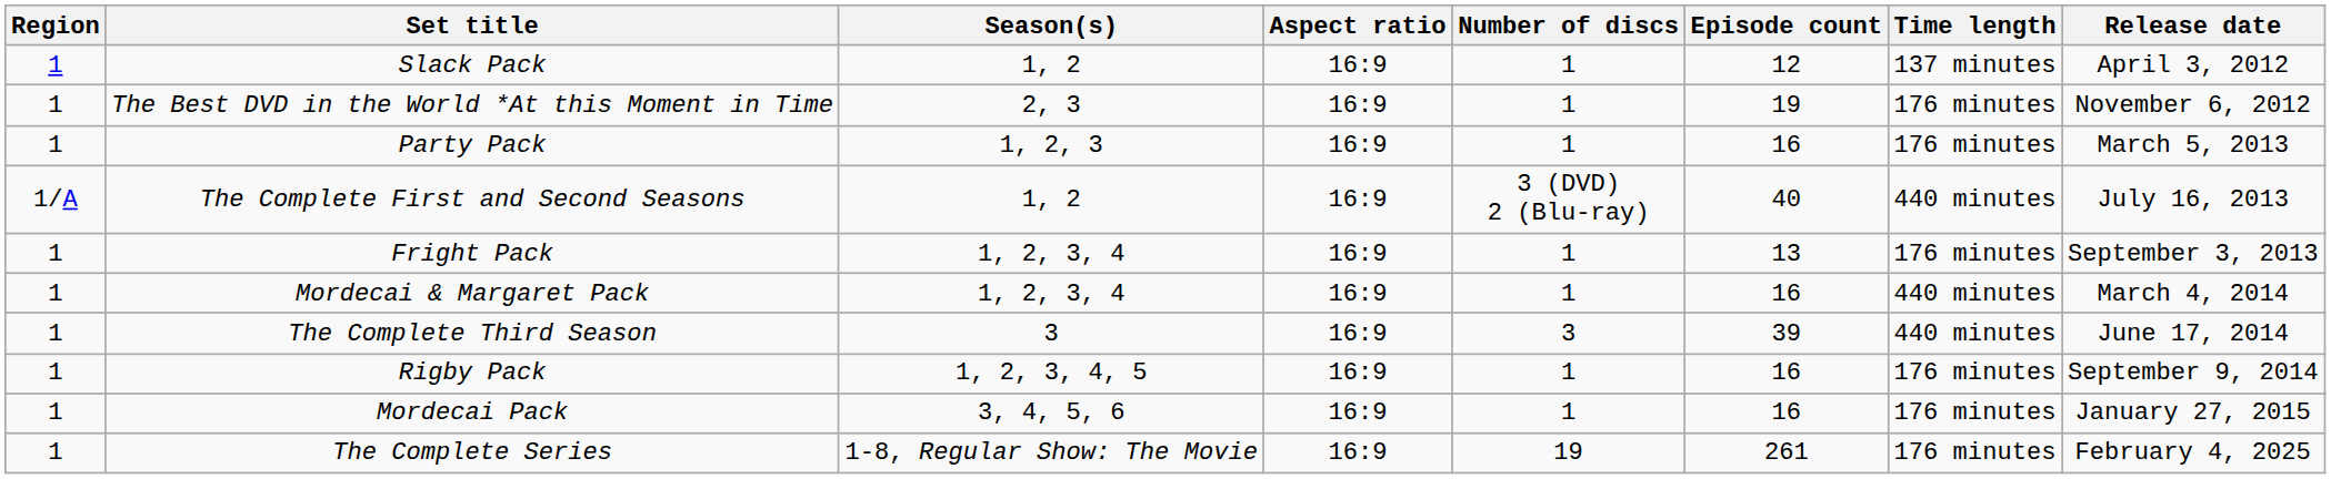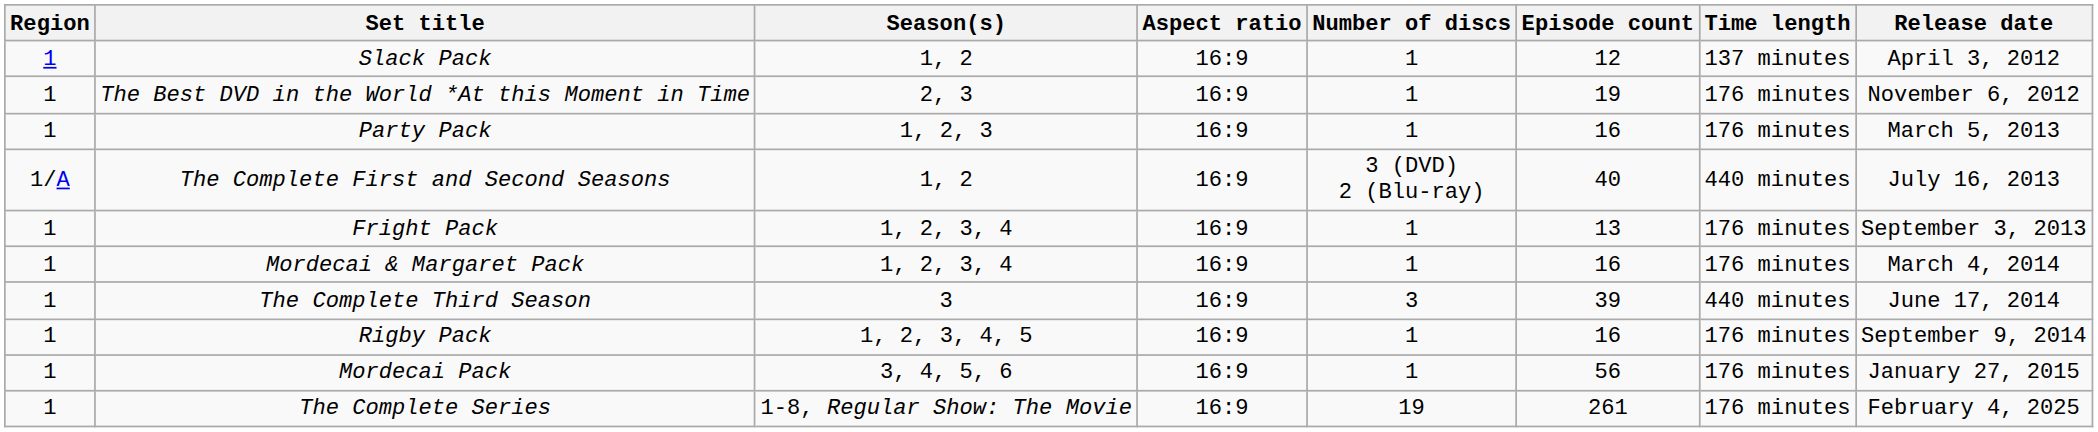Mordecai & Margaret Pack | Time length: 440 minutes -> 176 minutes
Mordecai Pack | Episode count: 16 -> 56
